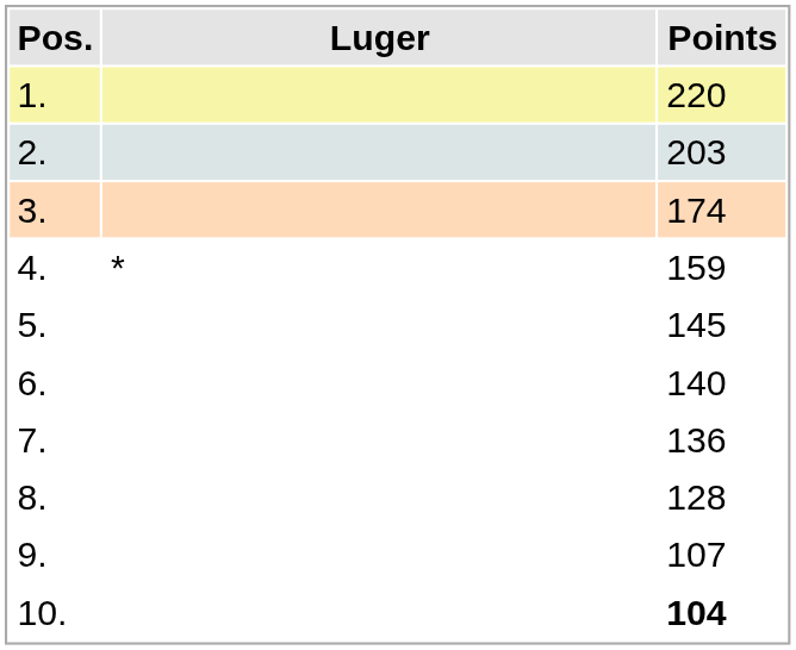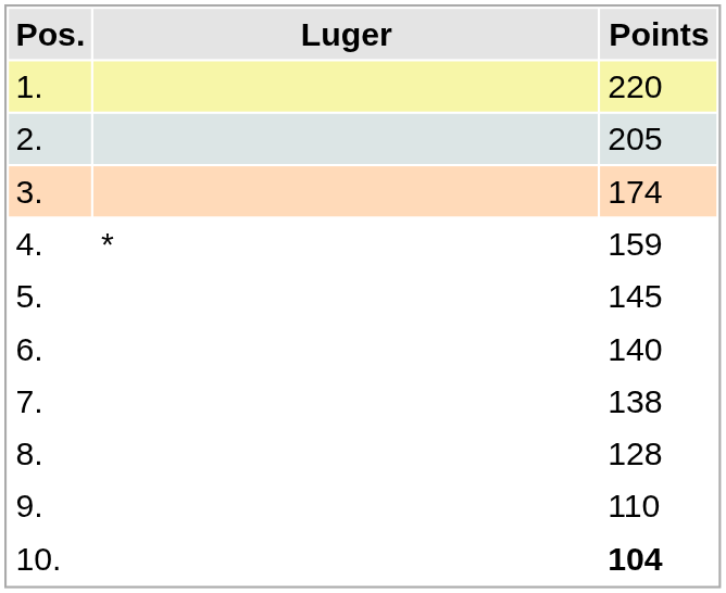2. | Points: 203 -> 205
7. | Points: 136 -> 138
9. | Points: 107 -> 110
